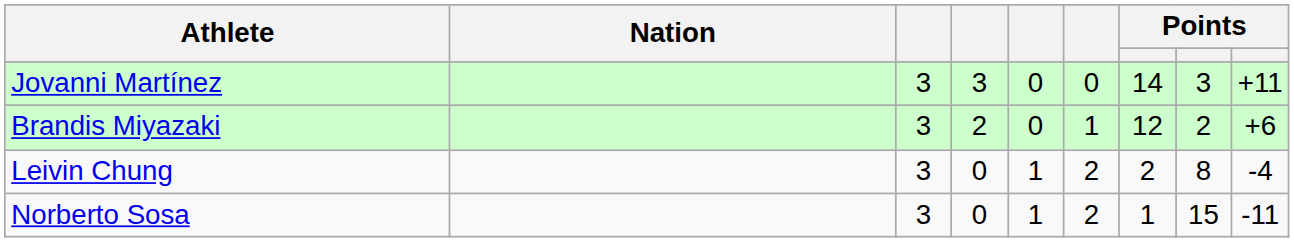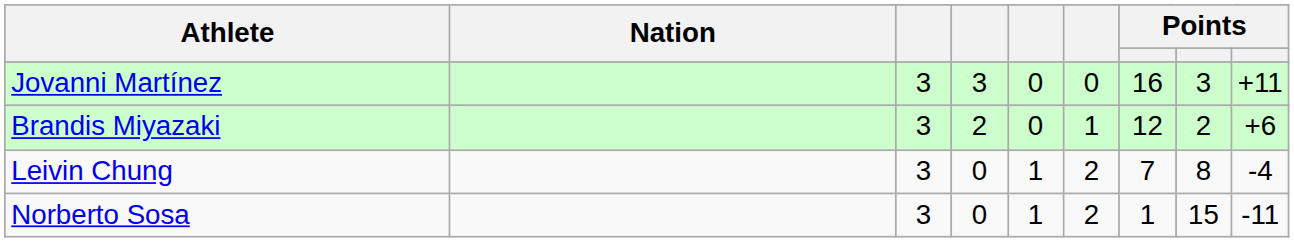Jovanni Martínez | column 7: 14 -> 16
Leivin Chung | column 7: 2 -> 7
